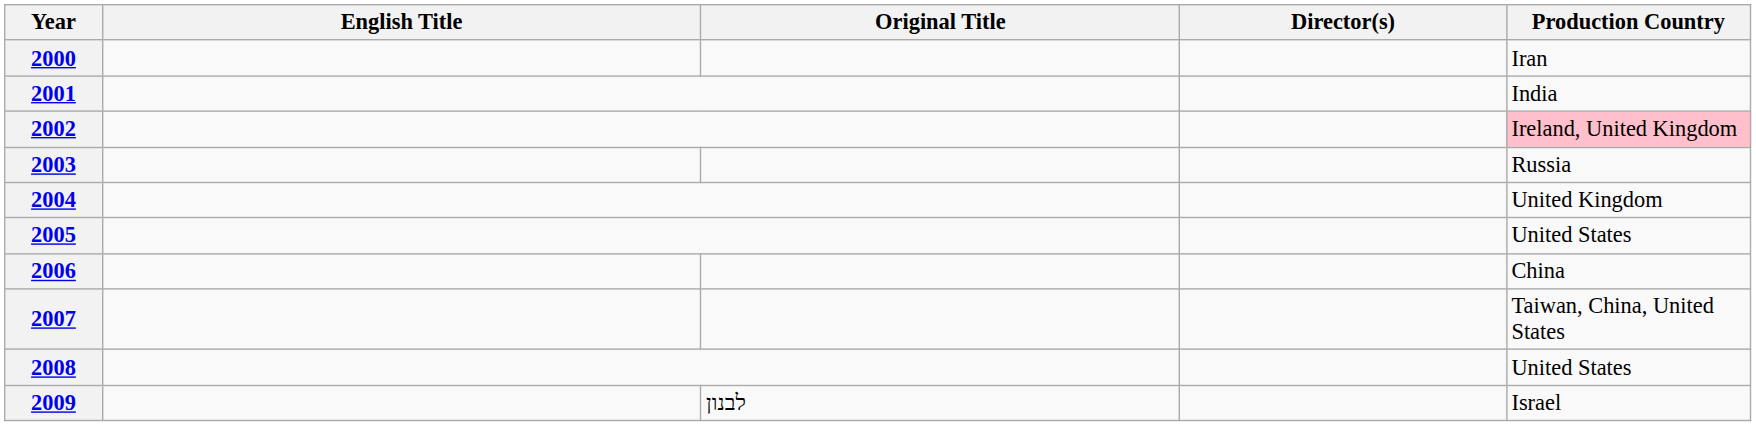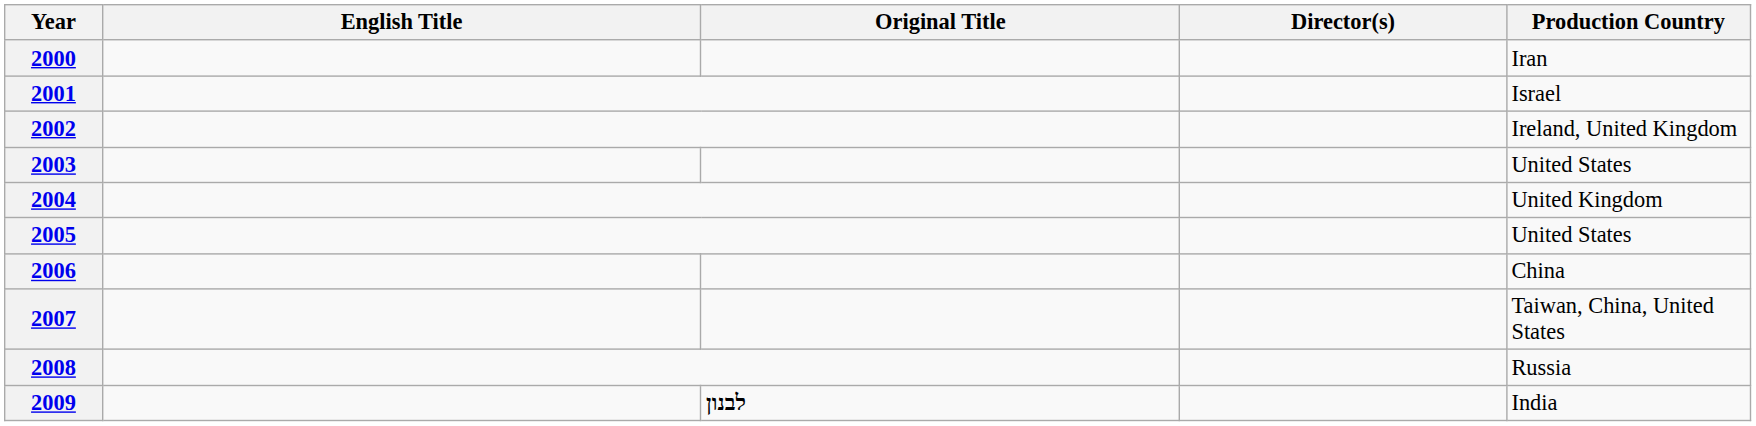2001 | Production Country: India -> Israel
2002 | Production Country: pink background -> no background
2003 | Production Country: Russia -> United States
2008 | Production Country: United States -> Russia
2009 | Original Title: normal -> bold
2009 | Production Country: Israel -> India
